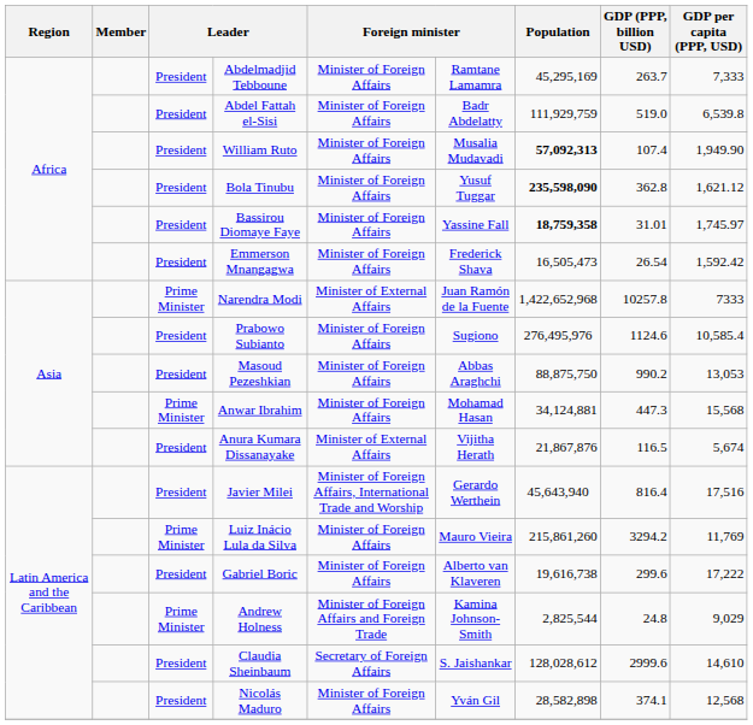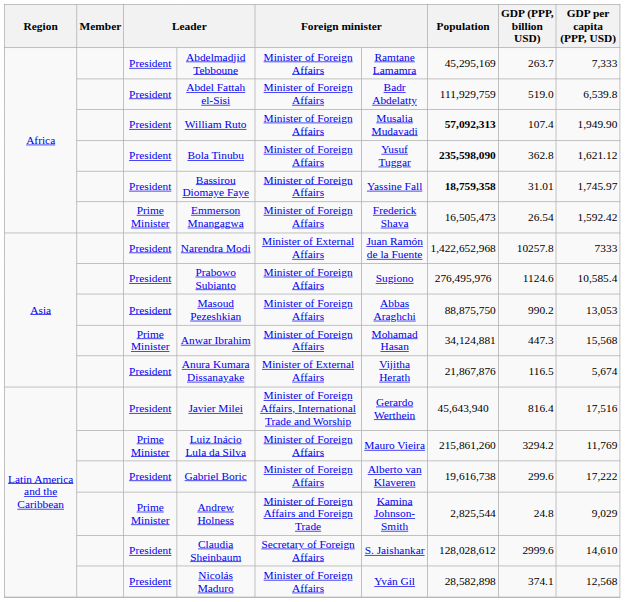Emmerson Mnangagwa | column 3: President -> Prime Minister
Narendra Modi | column 3: Prime Minister -> President
